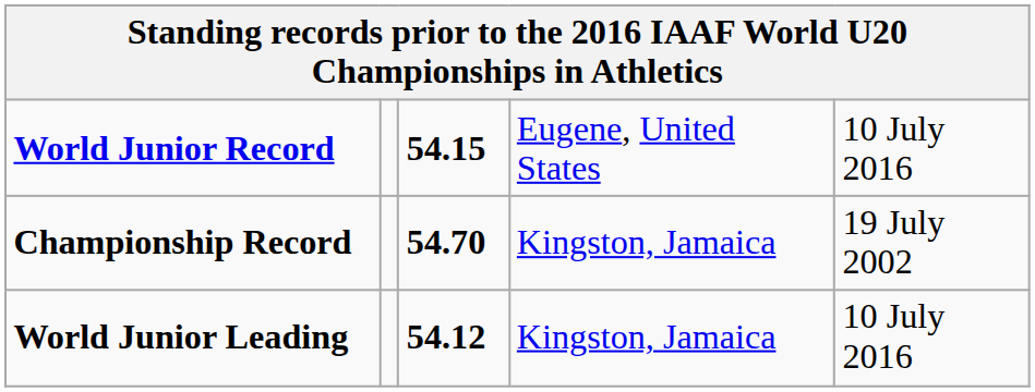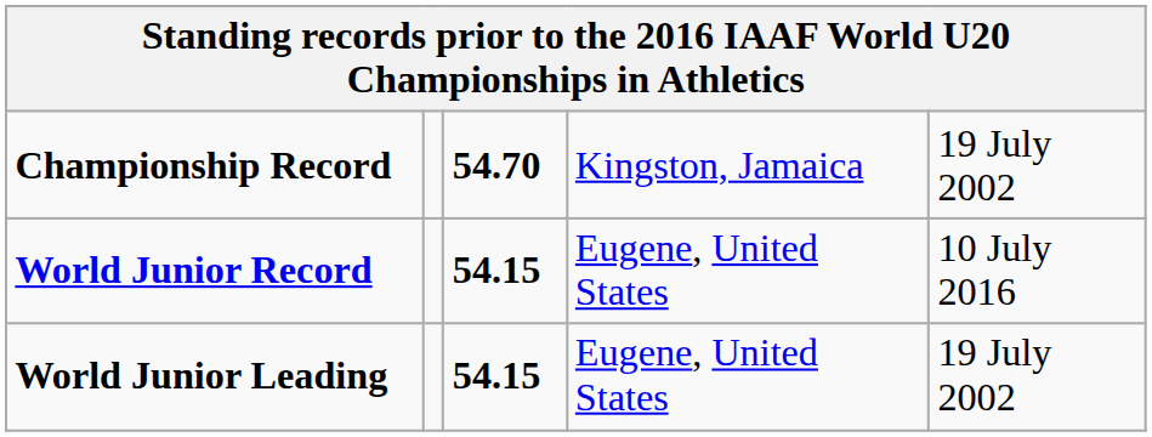rows swapped: World Junior Record <-> Championship Record
World Junior Leading | column 3: 54.12 -> 54.15
World Junior Leading | column 4: Kingston, Jamaica -> Eugene, United States
World Junior Leading | column 5: 10 July 2016 -> 19 July 2002
